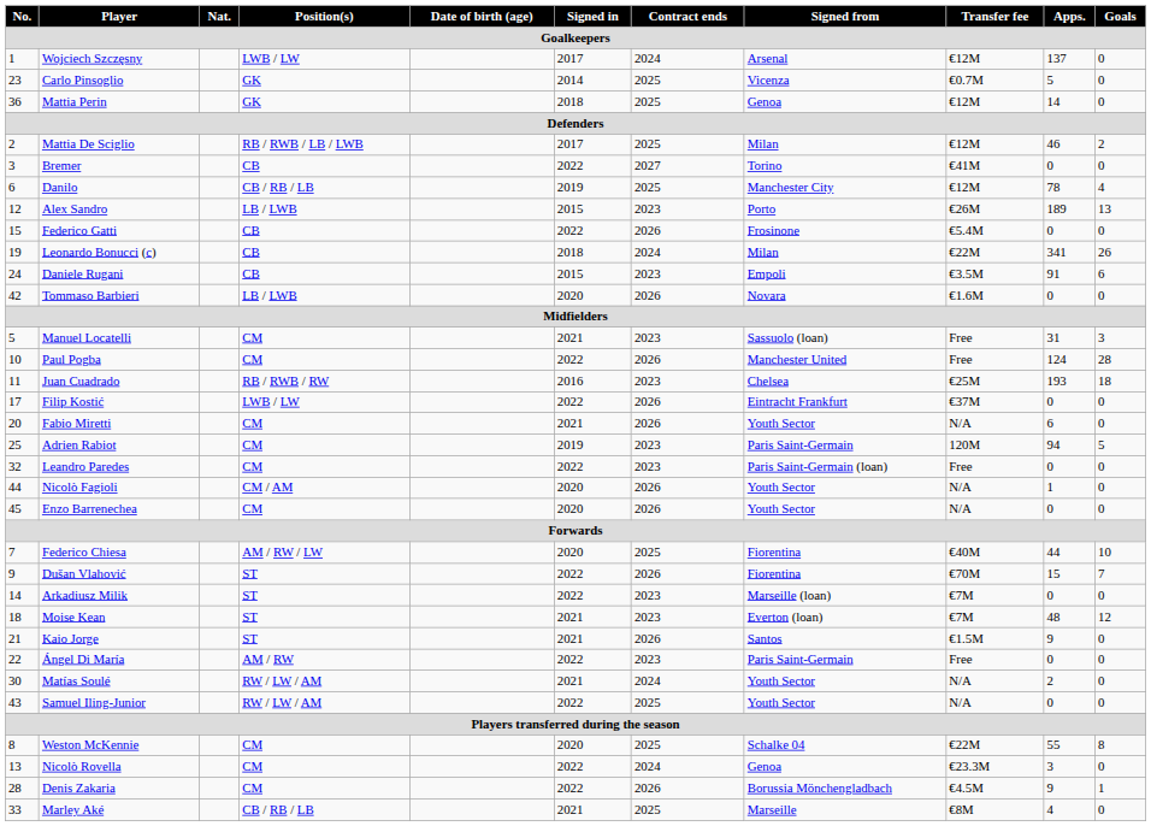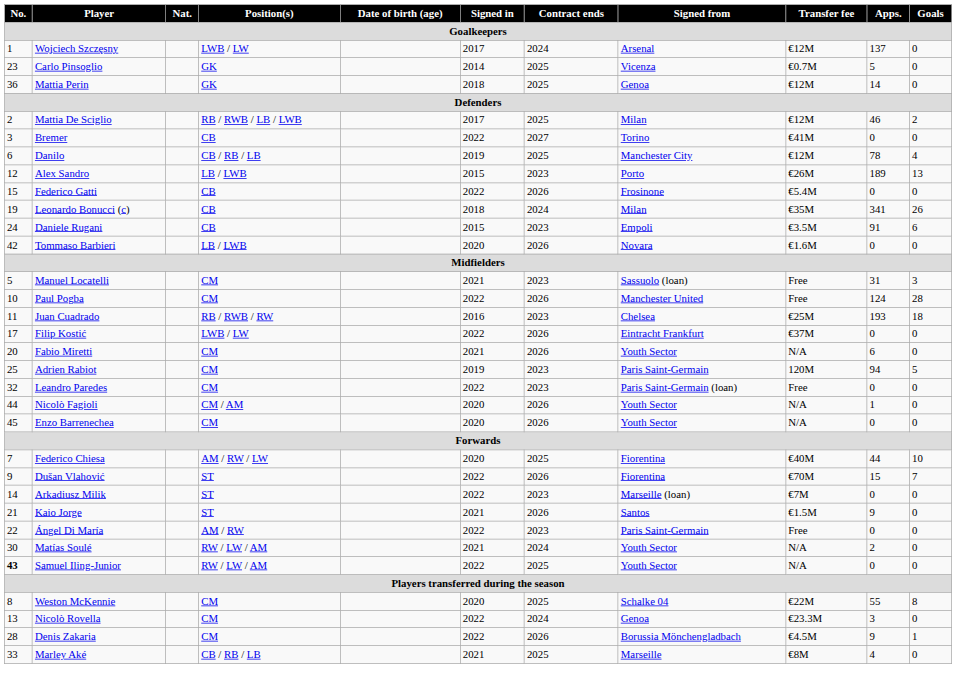Leonardo Bonucci (c) | Transfer fee: €22M -> €35M
- row: 18 | Moise Kean | ST | 2021 | 2023 | Everton (loan) | €7M | 48 | 12
Samuel Iling-Junior | No.: normal -> bold
